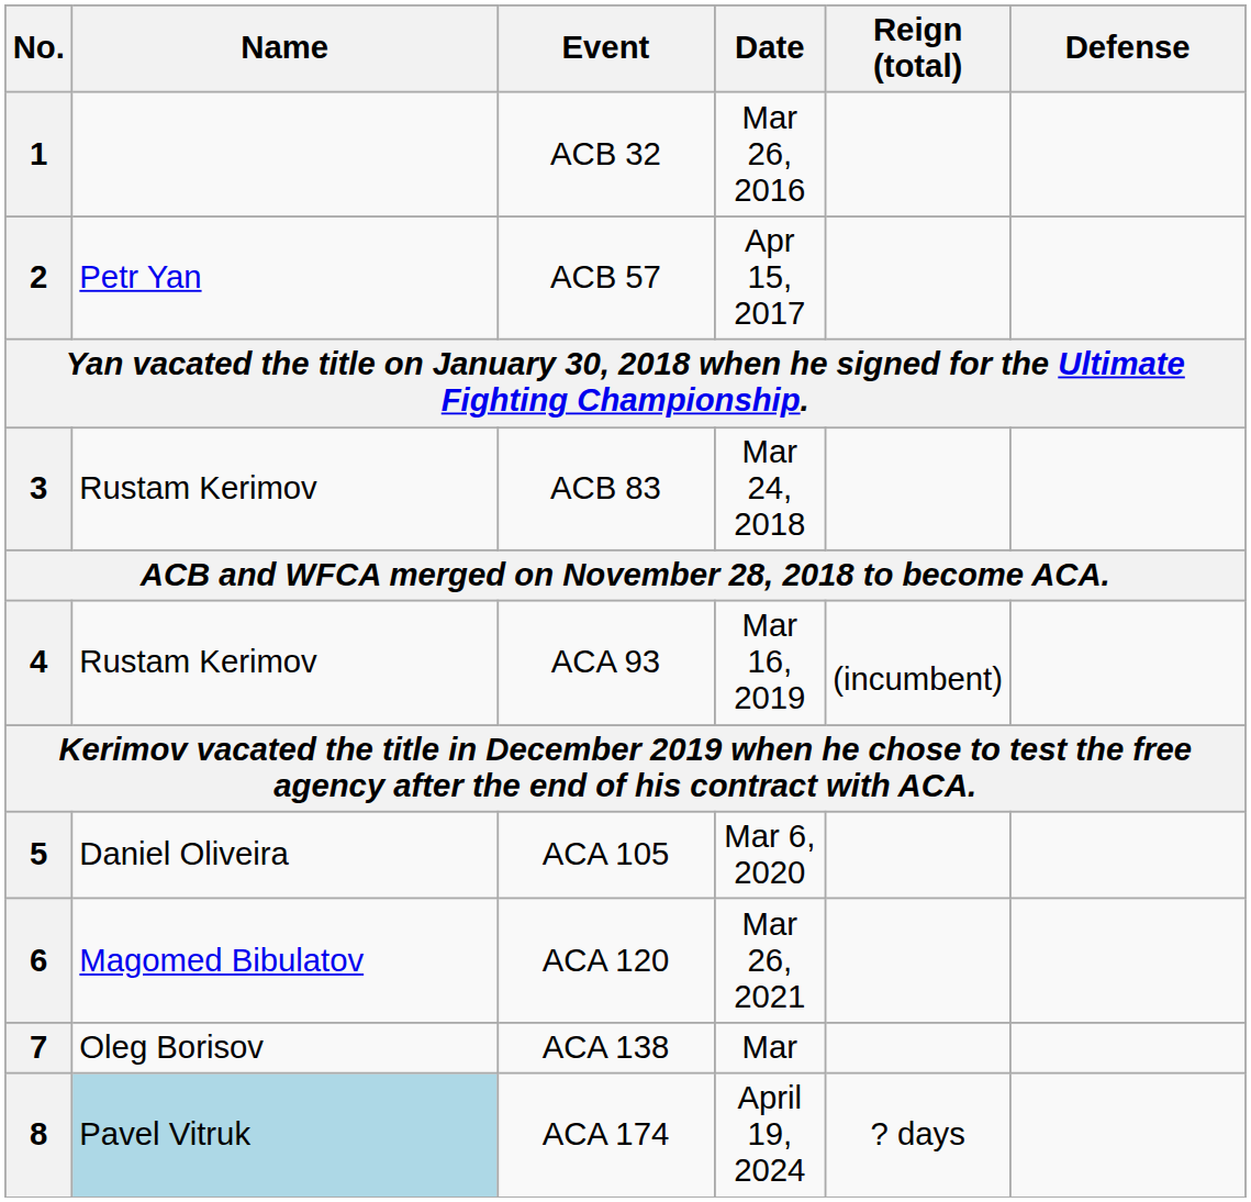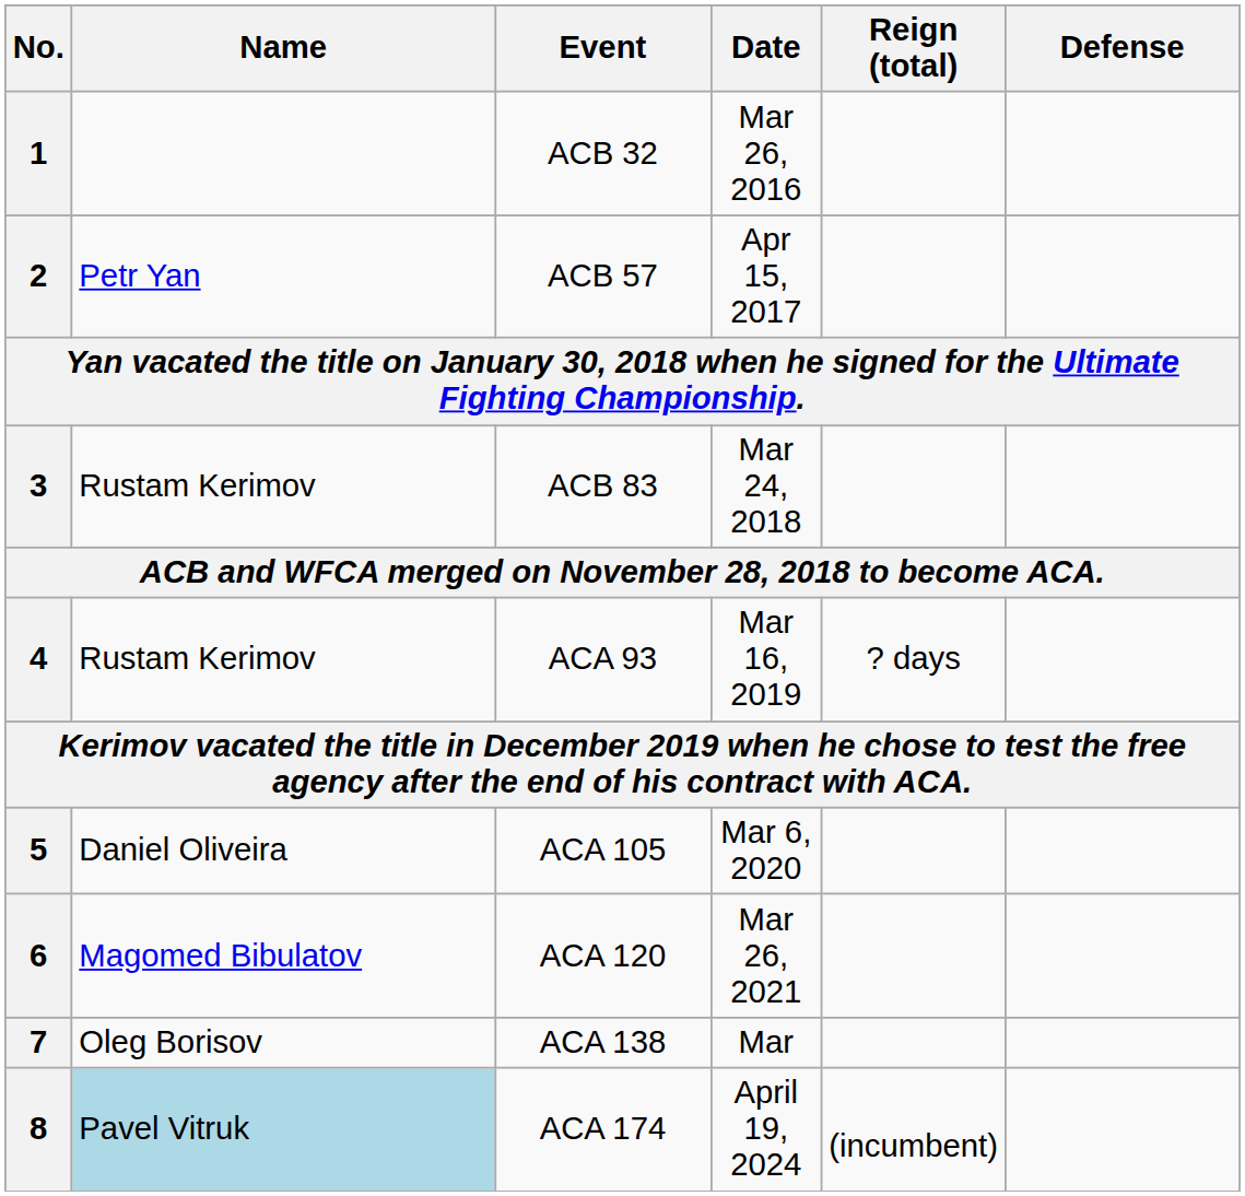4 | Reign (total): (incumbent) -> ? days
8 | Reign (total): ? days -> (incumbent)
